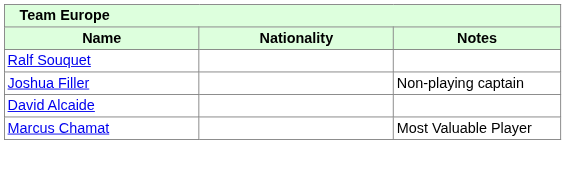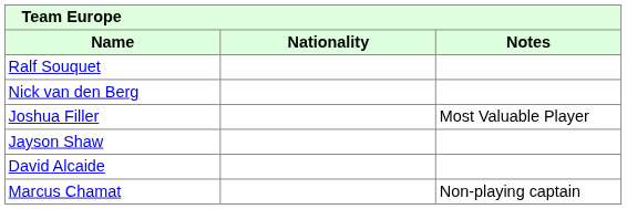+ row: Nick van den Berg
Joshua Filler | Notes: Non-playing captain -> Most Valuable Player
+ row: Jayson Shaw
Marcus Chamat | Notes: Most Valuable Player -> Non-playing captain
